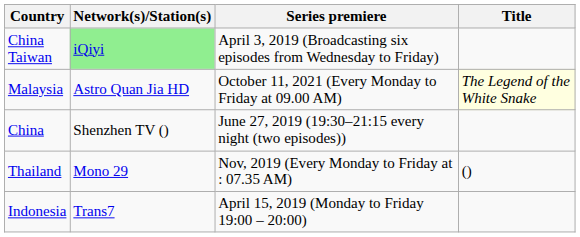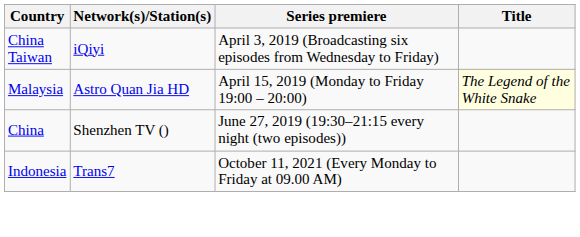China Taiwan | Network(s)/Station(s): lightgreen background -> no background
Malaysia | Series premiere: October 11, 2021 (Every Monday to Friday at 09.00 AM) -> April 15, 2019 (Monday to Friday 19:00 – 20:00)
- row: Thailand | Mono 29 | Nov, 2019 (Every Monday to Friday at : 07.35 AM) | ()
Indonesia | Series premiere: April 15, 2019 (Monday to Friday 19:00 – 20:00) -> October 11, 2021 (Every Monday to Friday at 09.00 AM)
